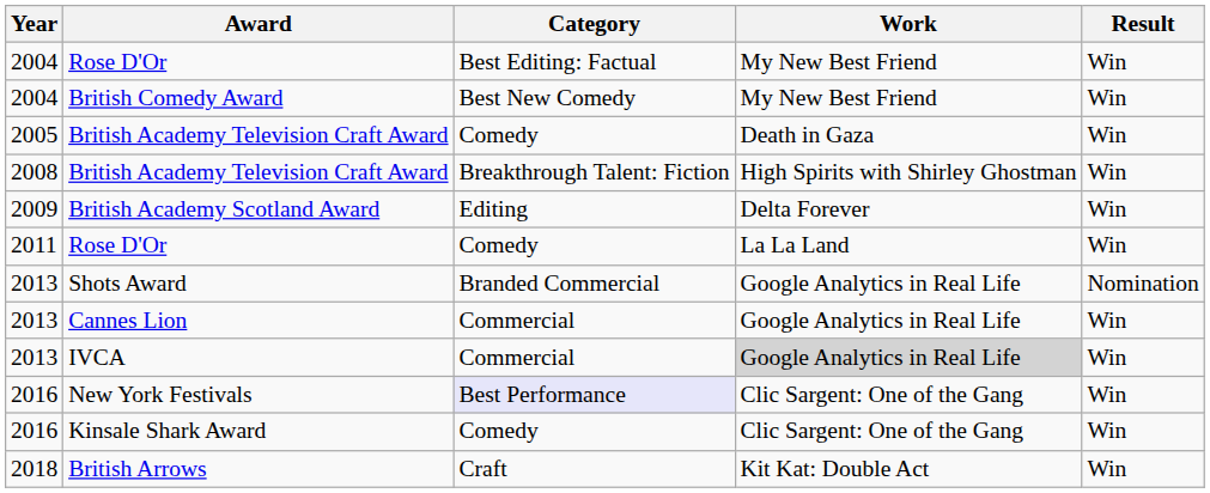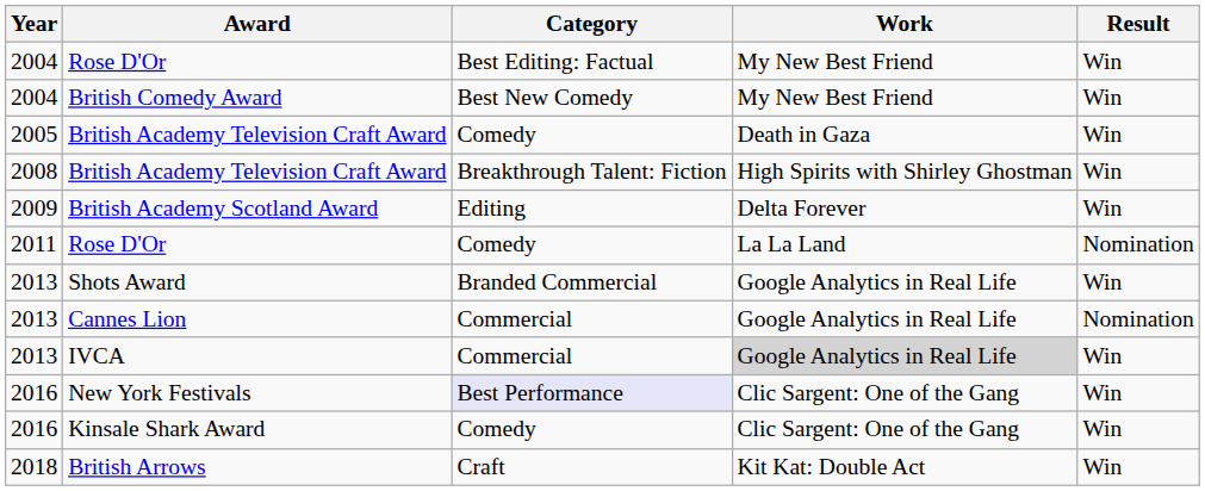2011 / Rose D'Or | Result: Win -> Nomination
Shots Award | Result: Nomination -> Win
Cannes Lion | Result: Win -> Nomination
